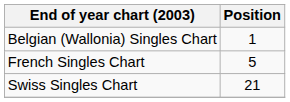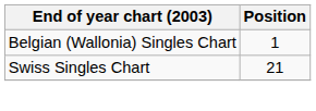- row: French Singles Chart | 5
